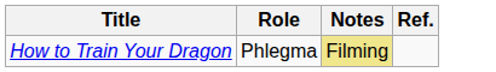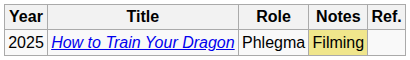+ column: Year | 2025
